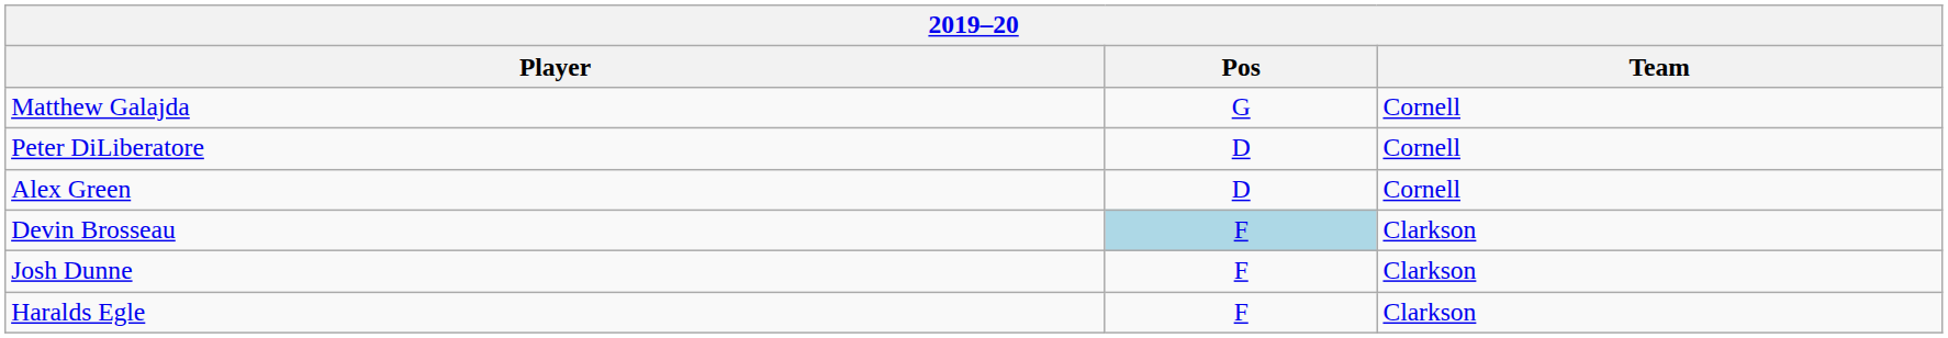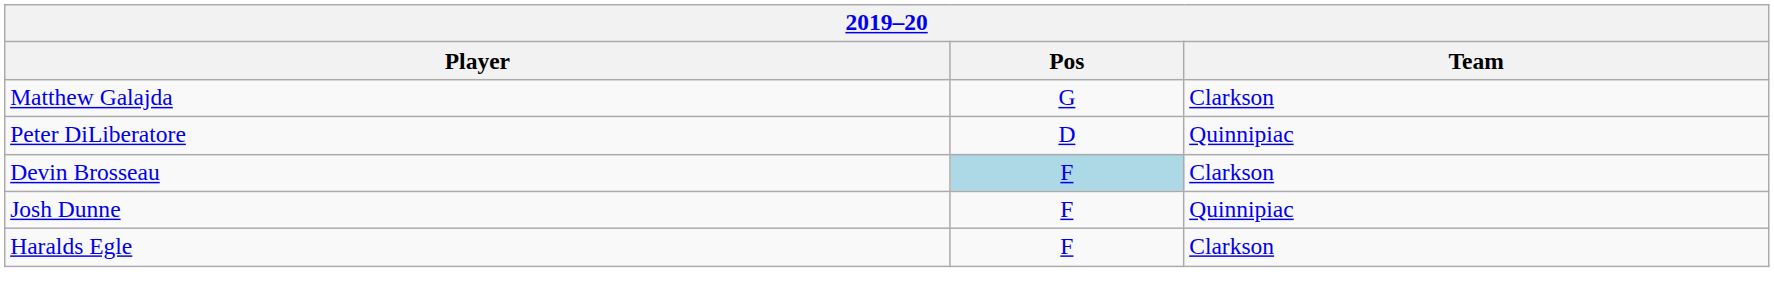Matthew Galajda | Team: Cornell -> Clarkson
Peter DiLiberatore | Team: Cornell -> Quinnipiac
- row: Alex Green | D | Cornell
Josh Dunne | Team: Clarkson -> Quinnipiac
